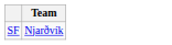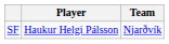+ column: Player | Haukur Helgi Pálsson
